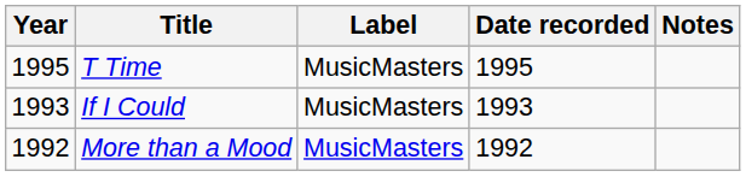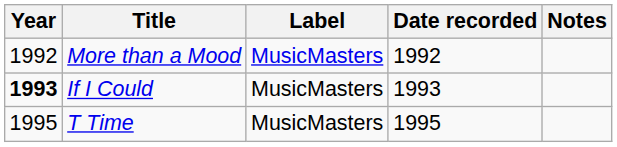rows swapped: More than a Mood <-> T Time
If I Could | Year: normal -> bold
